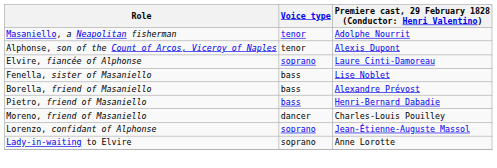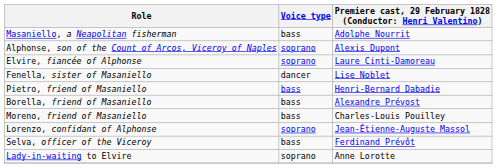Masaniello, a Neapolitan fisherman | Voice type: tenor -> bass
Alphonse, son of the Count of Arcos, Viceroy of Naples | Voice type: tenor -> soprano
Fenella, sister of Masaniello | Voice type: bass -> dancer
rows swapped: Pietro, friend of Masaniello <-> Borella, friend of Masaniello
Moreno, friend of Masaniello | Voice type: dancer -> bass
+ row: Selva, officer of the Viceroy | bass | Ferdinand Prévôt
